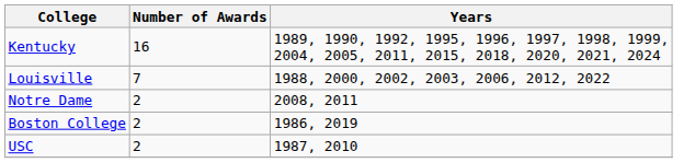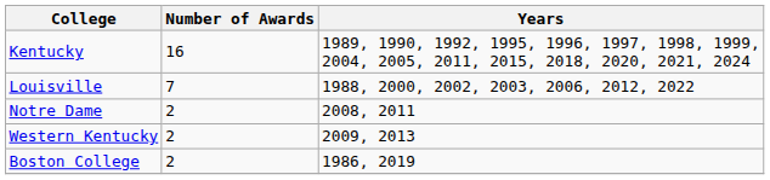+ row: Western Kentucky | 2 | 2009, 2013
- row: USC | 2 | 1987, 2010
